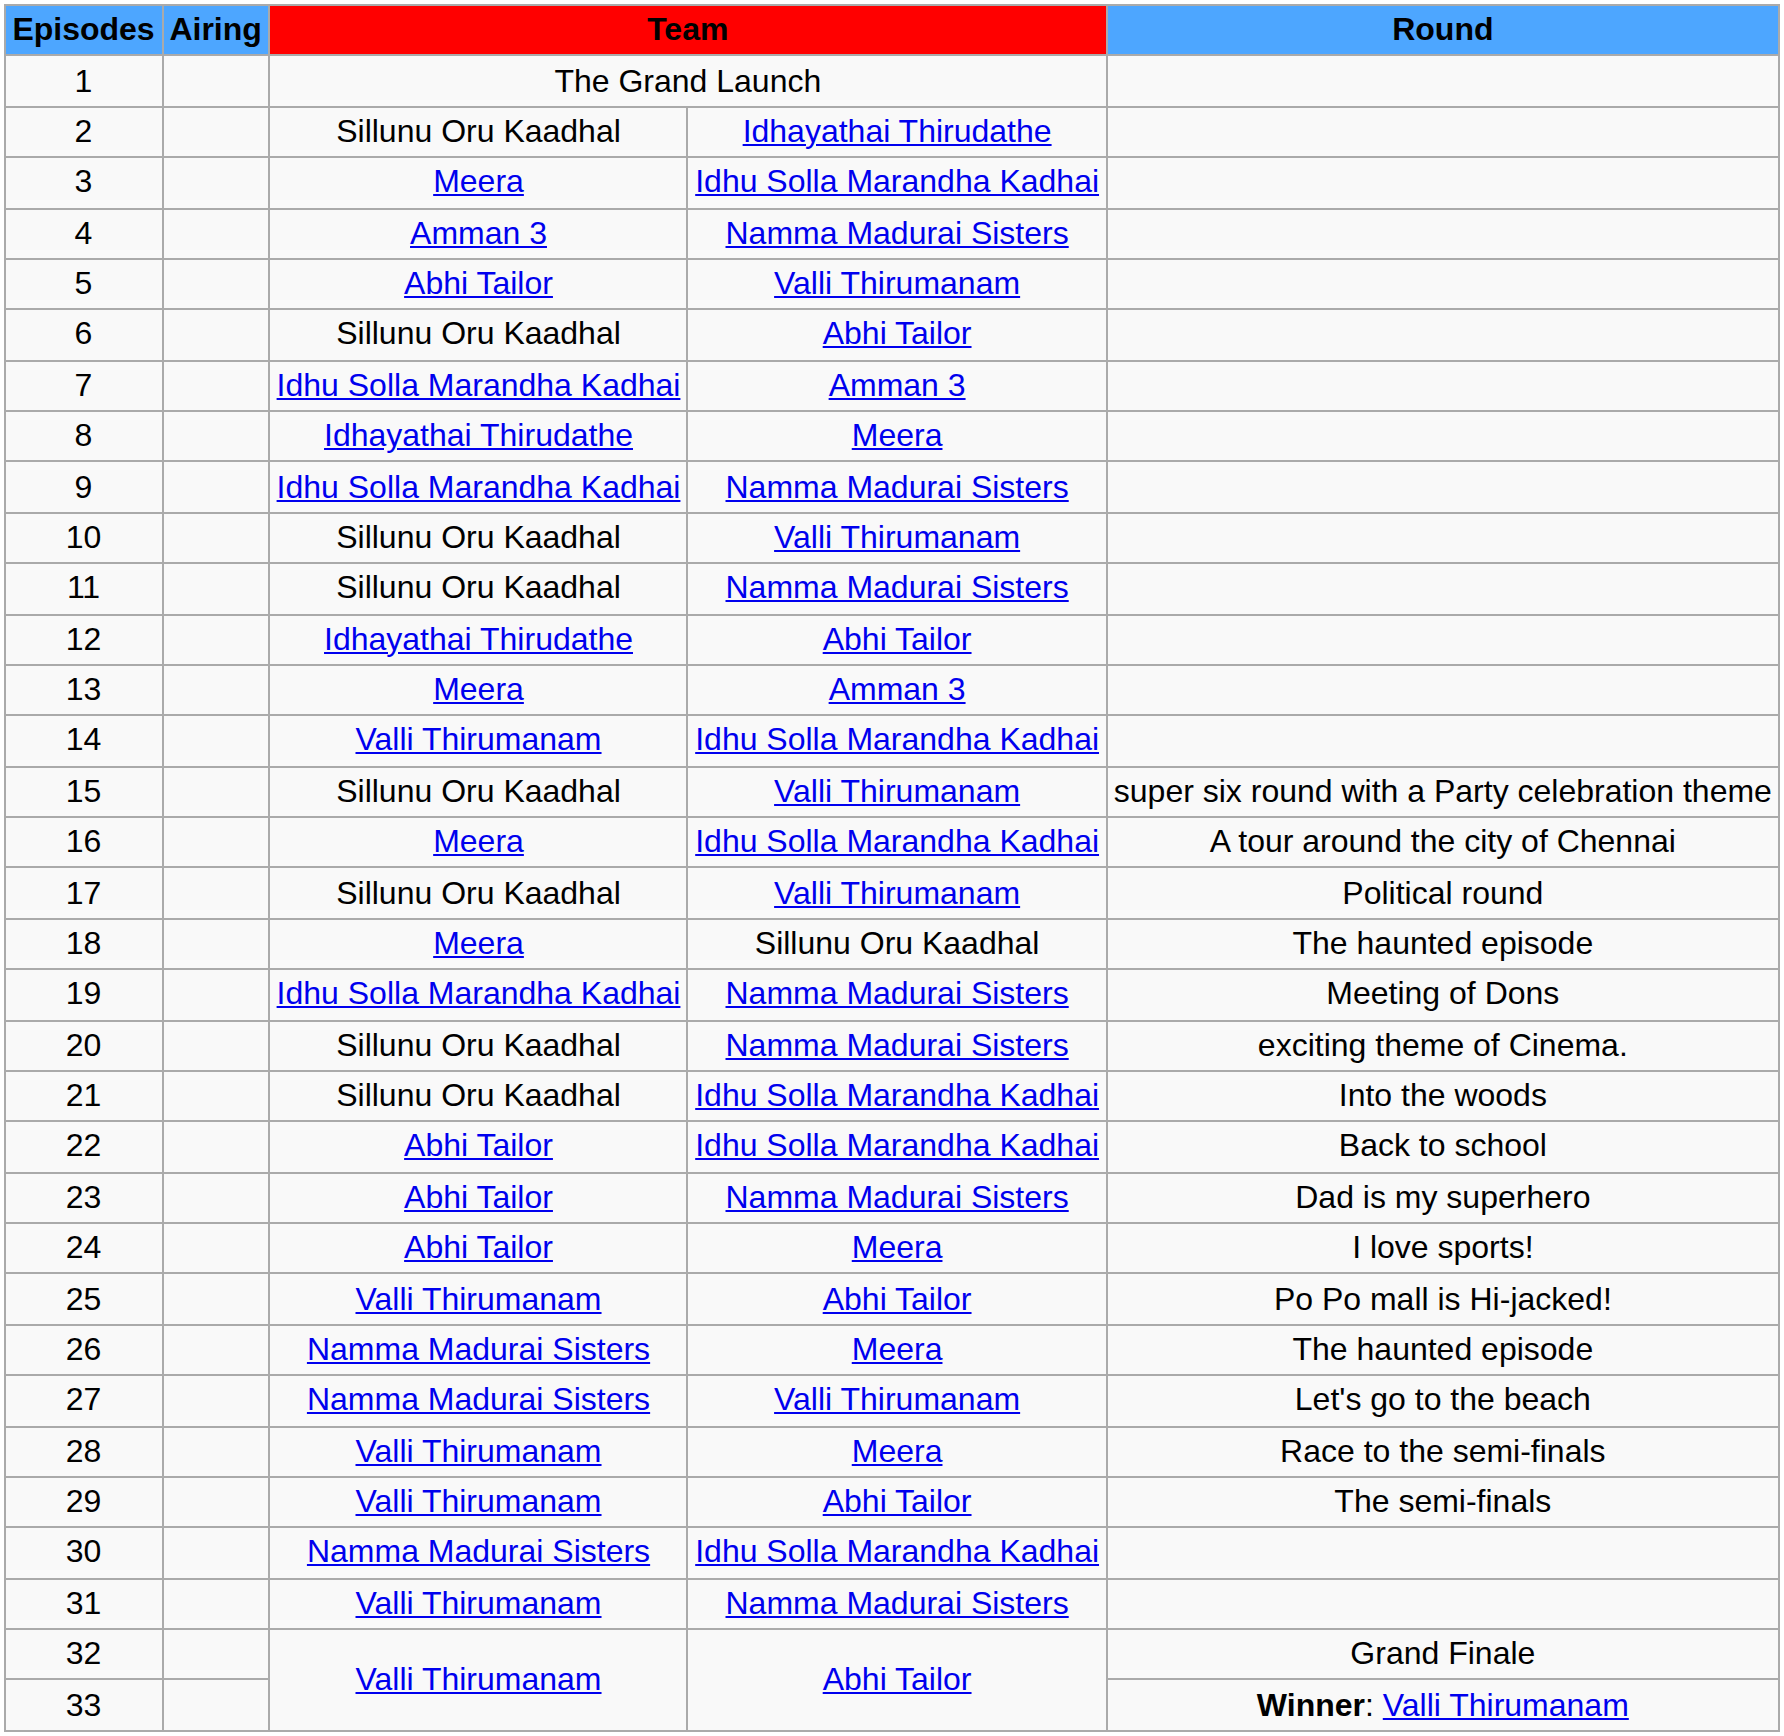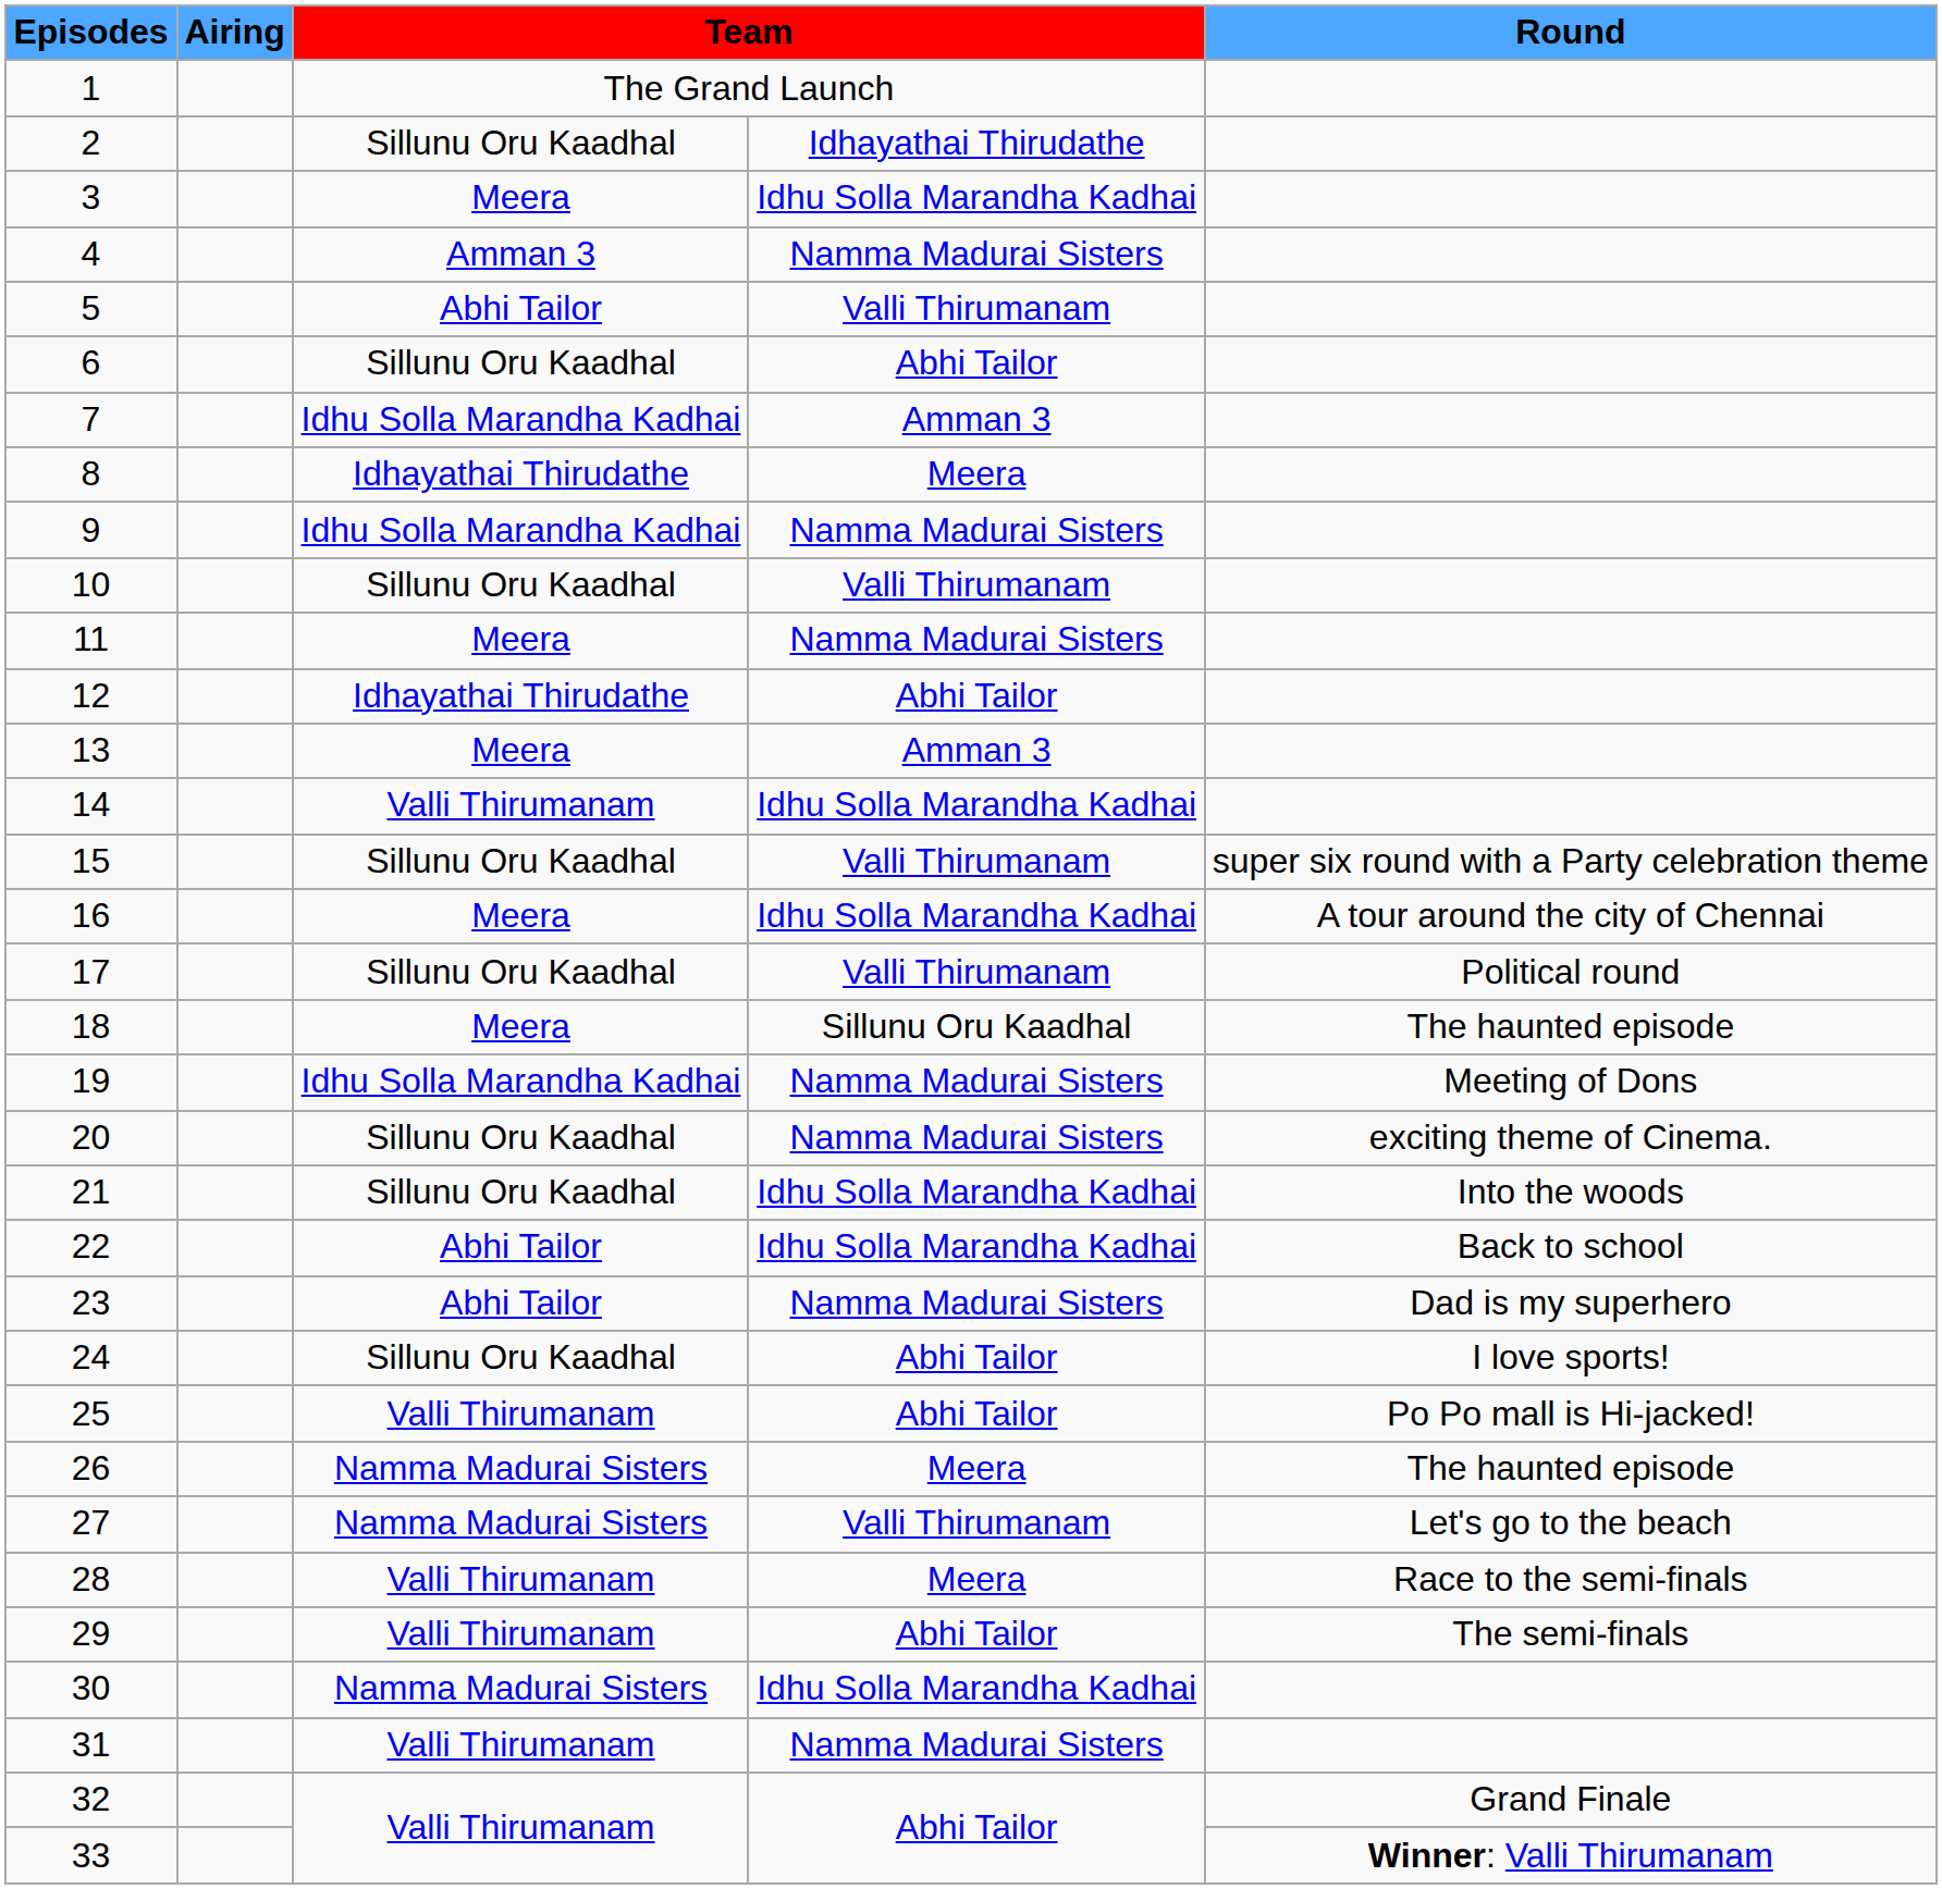11 | column 3: Sillunu Oru Kaadhal -> Meera
24 | column 3: Abhi Tailor -> Sillunu Oru Kaadhal
24 | column 4: Meera -> Abhi Tailor
